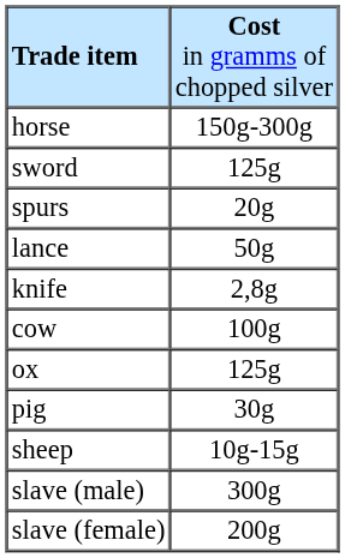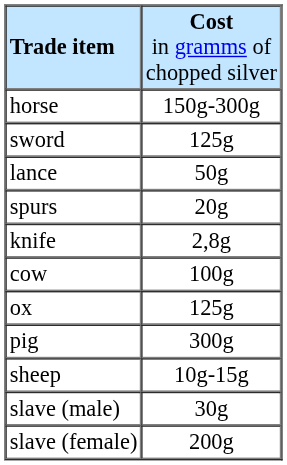rows swapped: lance <-> spurs
pig | column 2: 30g -> 300g
slave (male) | column 2: 300g -> 30g
